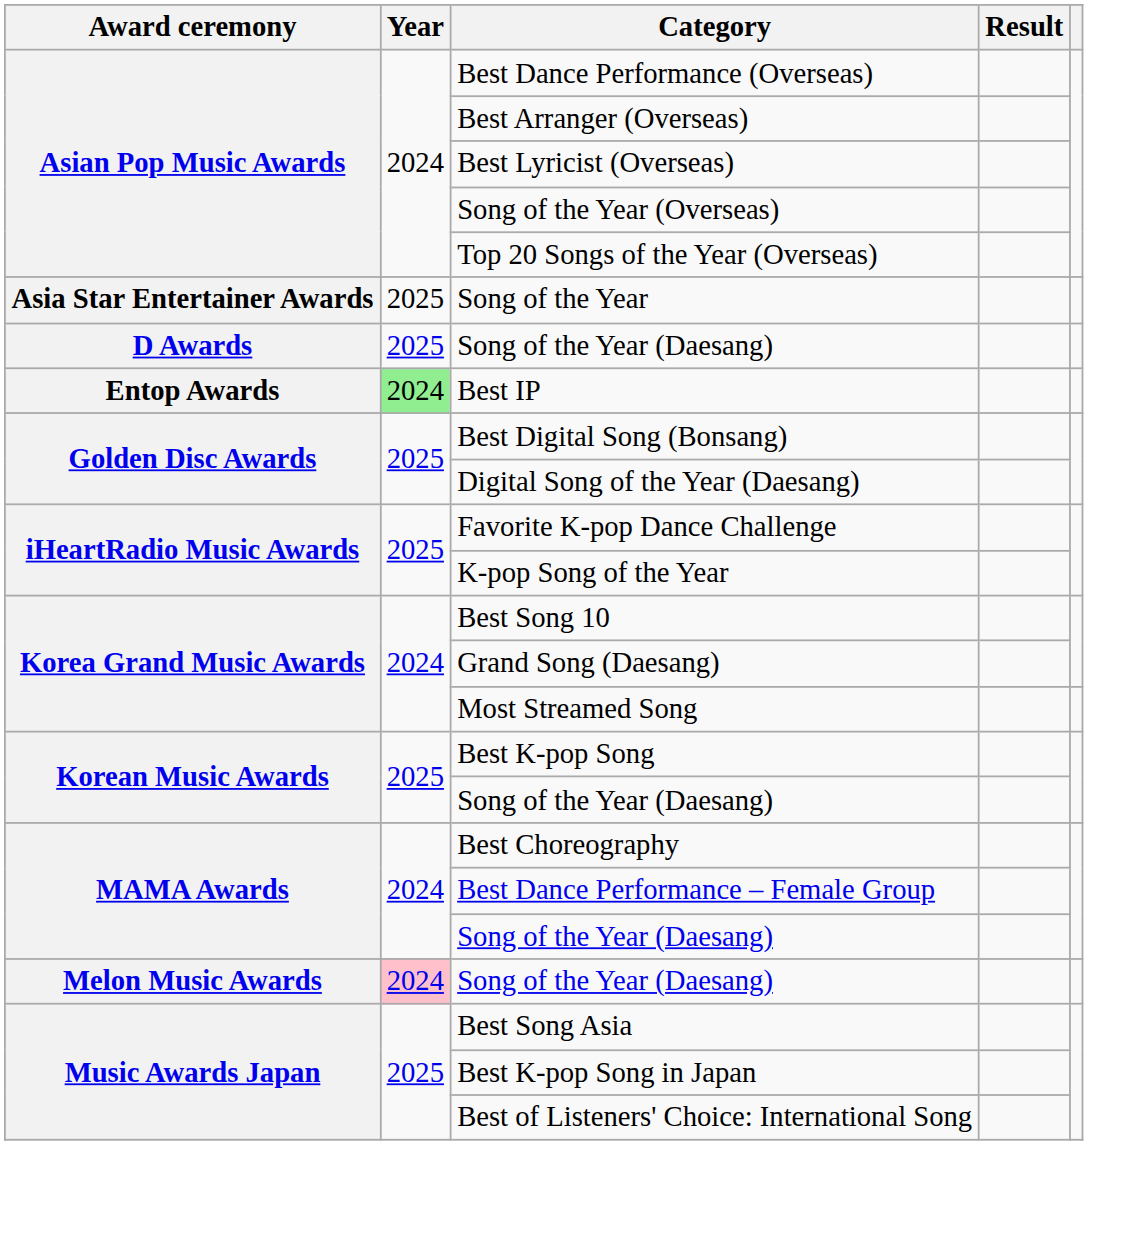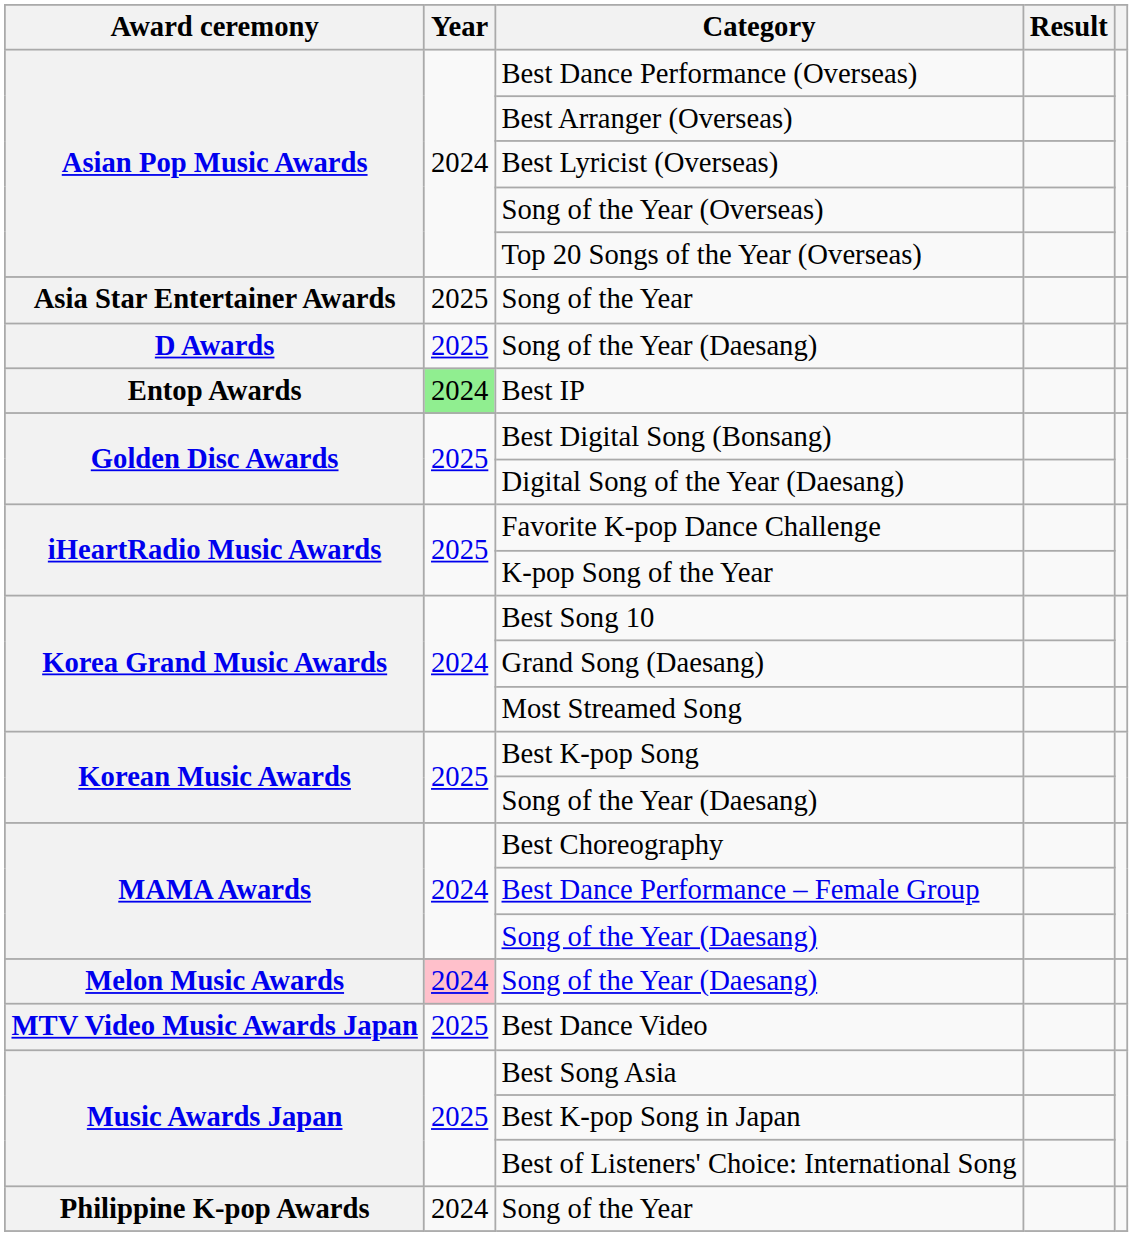+ row: MTV Video Music Awards Japan | 2025 | Best Dance Video
+ row: Philippine K-pop Awards | 2024 | Song of the Year
